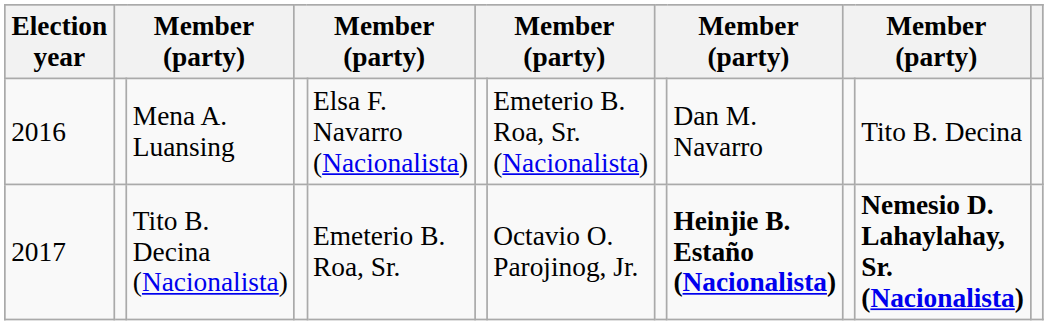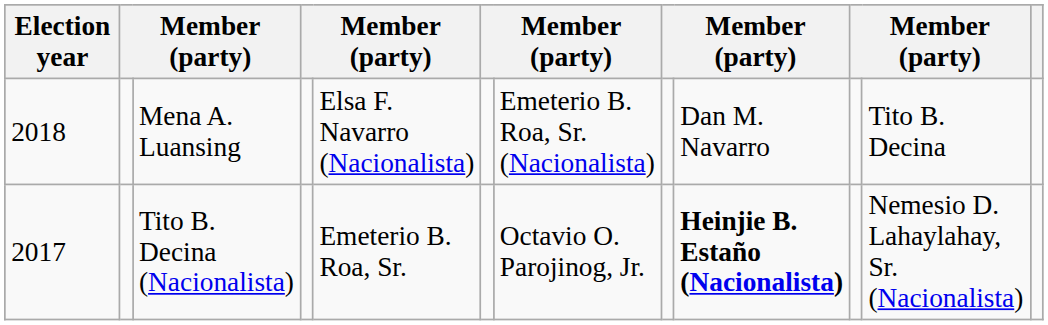Mena A. Luansing | Election year: 2016 -> 2018
Tito B. Decina (Nacionalista) | column 11: bold -> normal
